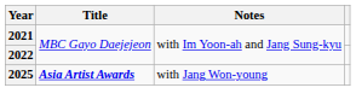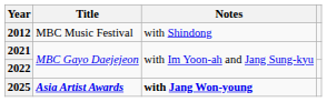+ row: 2012 | MBC Music Festival | with Shindong
2025 | Notes: normal -> bold
